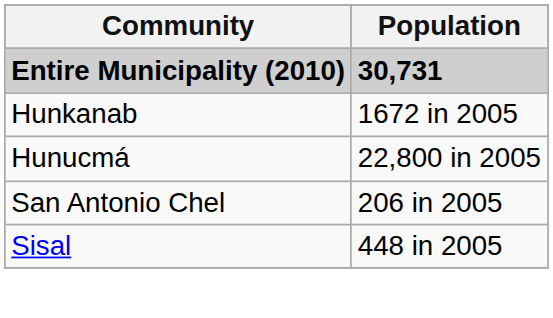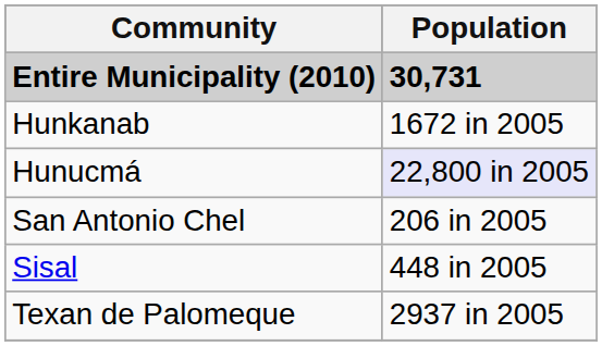Hunucmá | Population: no background -> lavender background
+ row: Texan de Palomeque | 2937 in 2005
